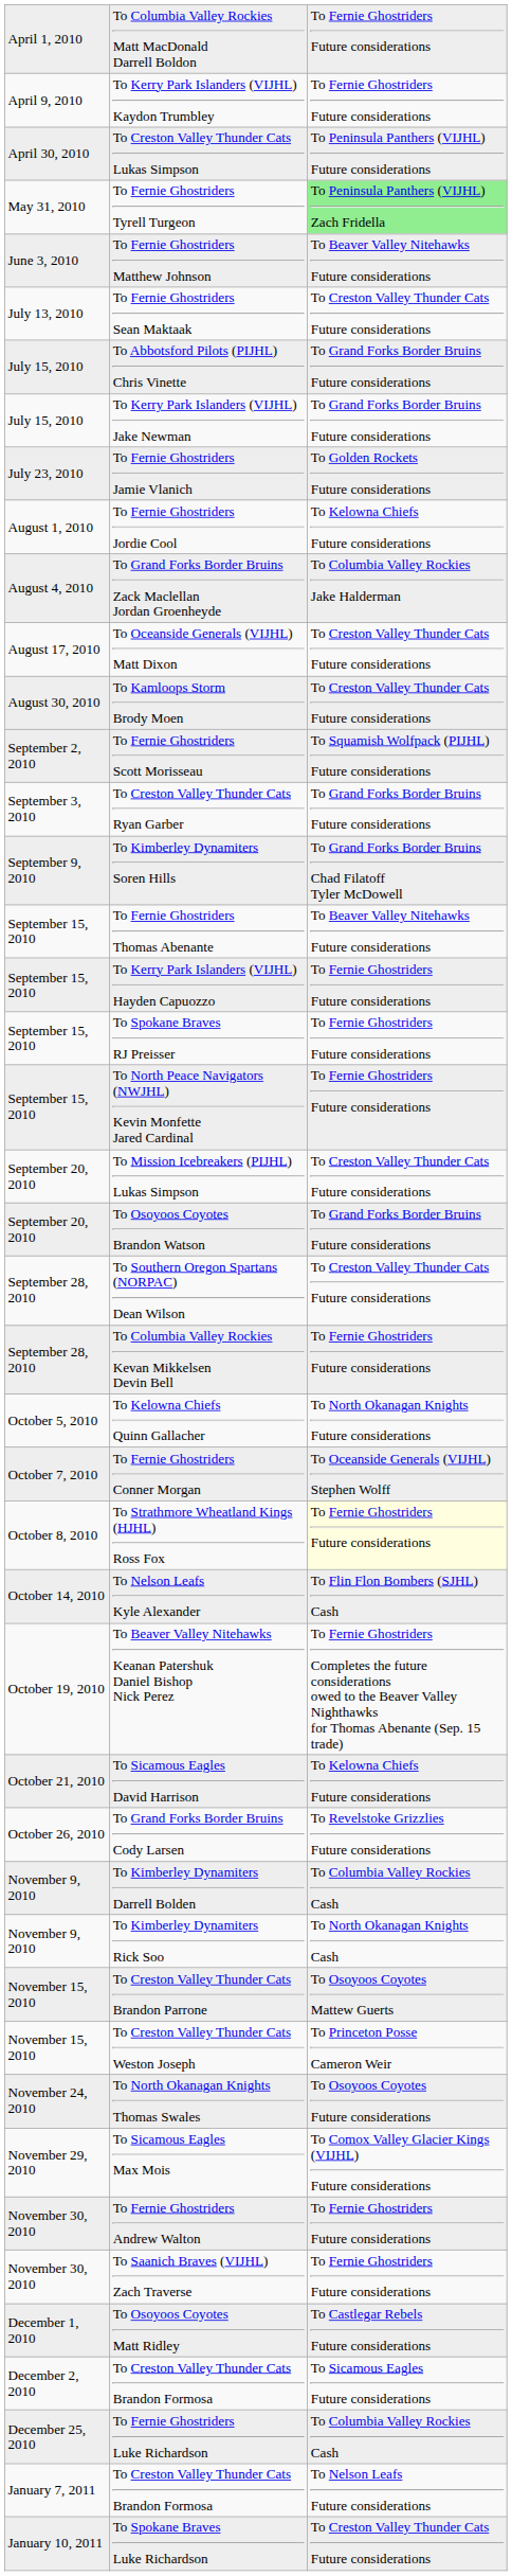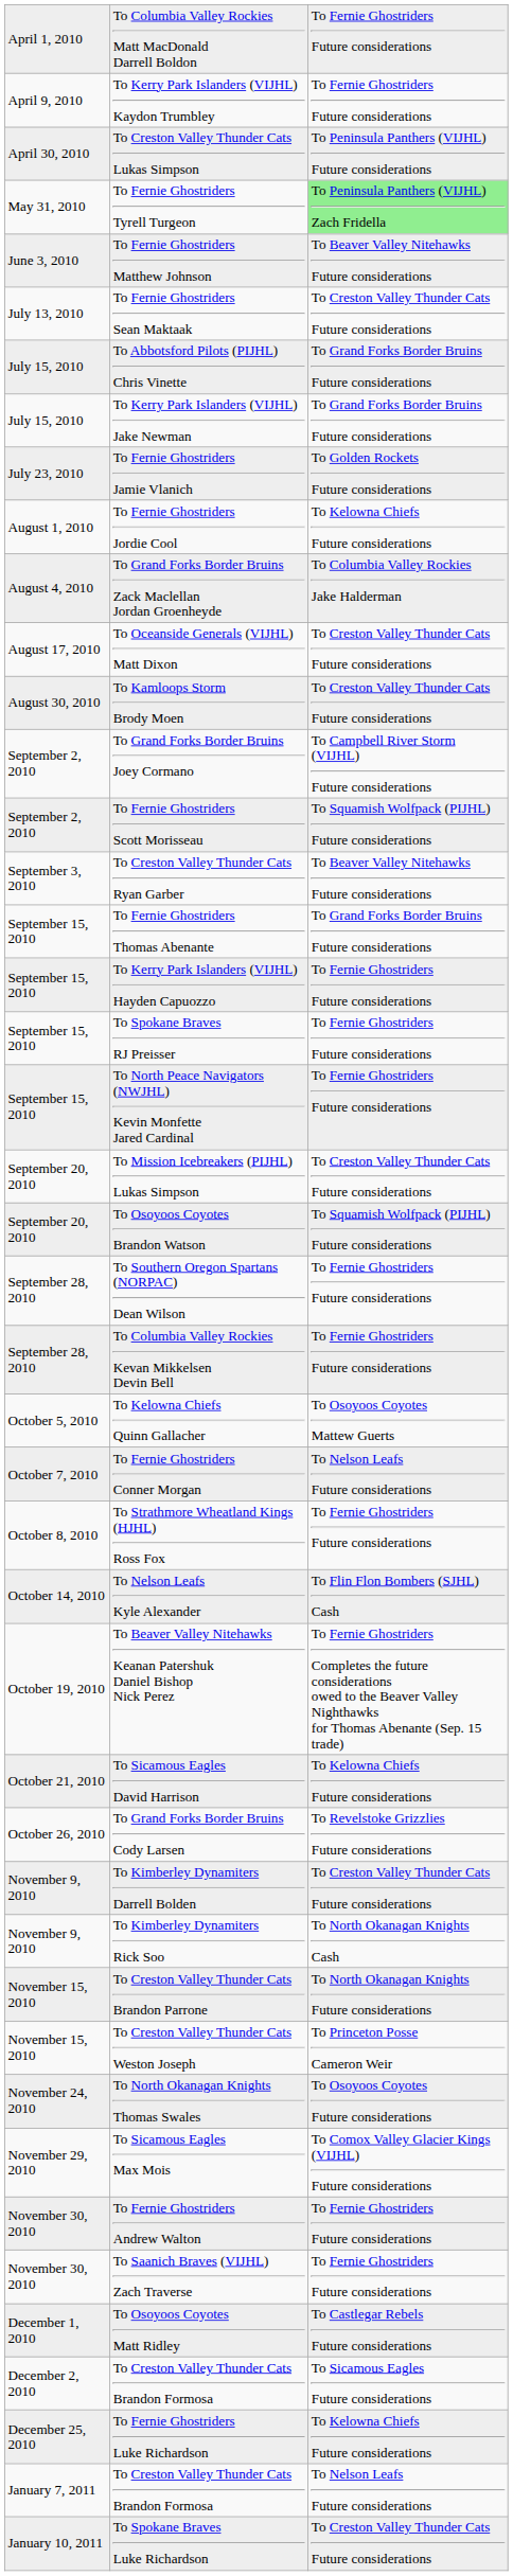+ row: September 2, 2010 | To Grand Forks Border Bruins Joey Cormano | To Campbell River Storm (VIJHL) Future considerations
To Creston Valley Thunder Cats Ryan Garber | column 3: To Grand Forks Border Bruins Future considerations -> To Beaver Valley Nitehawks Future considerations
- row: September 9, 2010 | To Kimberley Dynamiters Soren Hills | To Grand Forks Border Bruins Chad Filatoff Tyler McDowell
To Fernie Ghostriders Thomas Abenante | column 3: To Beaver Valley Nitehawks Future considerations -> To Grand Forks Border Bruins Future considerations
To Osoyoos Coyotes Brandon Watson | column 3: To Grand Forks Border Bruins Future considerations -> To Squamish Wolfpack (PIJHL) Future considerations
To Southern Oregon Spartans (NORPAC) Dean Wilson | column 3: To Creston Valley Thunder Cats Future considerations -> To Fernie Ghostriders Future considerations
To Kelowna Chiefs Quinn Gallacher | column 3: To North Okanagan Knights Future considerations -> To Osoyoos Coyotes Mattew Guerts
To Fernie Ghostriders Conner Morgan | column 3: To Oceanside Generals (VIJHL) Stephen Wolff -> To Nelson Leafs Future considerations
To Strathmore Wheatland Kings (HJHL) Ross Fox | column 3: lightyellow background -> no background
To Kimberley Dynamiters Darrell Bolden | column 3: To Columbia Valley Rockies Cash -> To Creston Valley Thunder Cats Future considerations
To Creston Valley Thunder Cats Brandon Parrone | column 3: To Osoyoos Coyotes Mattew Guerts -> To North Okanagan Knights Future considerations
To Fernie Ghostriders Luke Richardson | column 3: To Columbia Valley Rockies Cash -> To Kelowna Chiefs Future considerations
